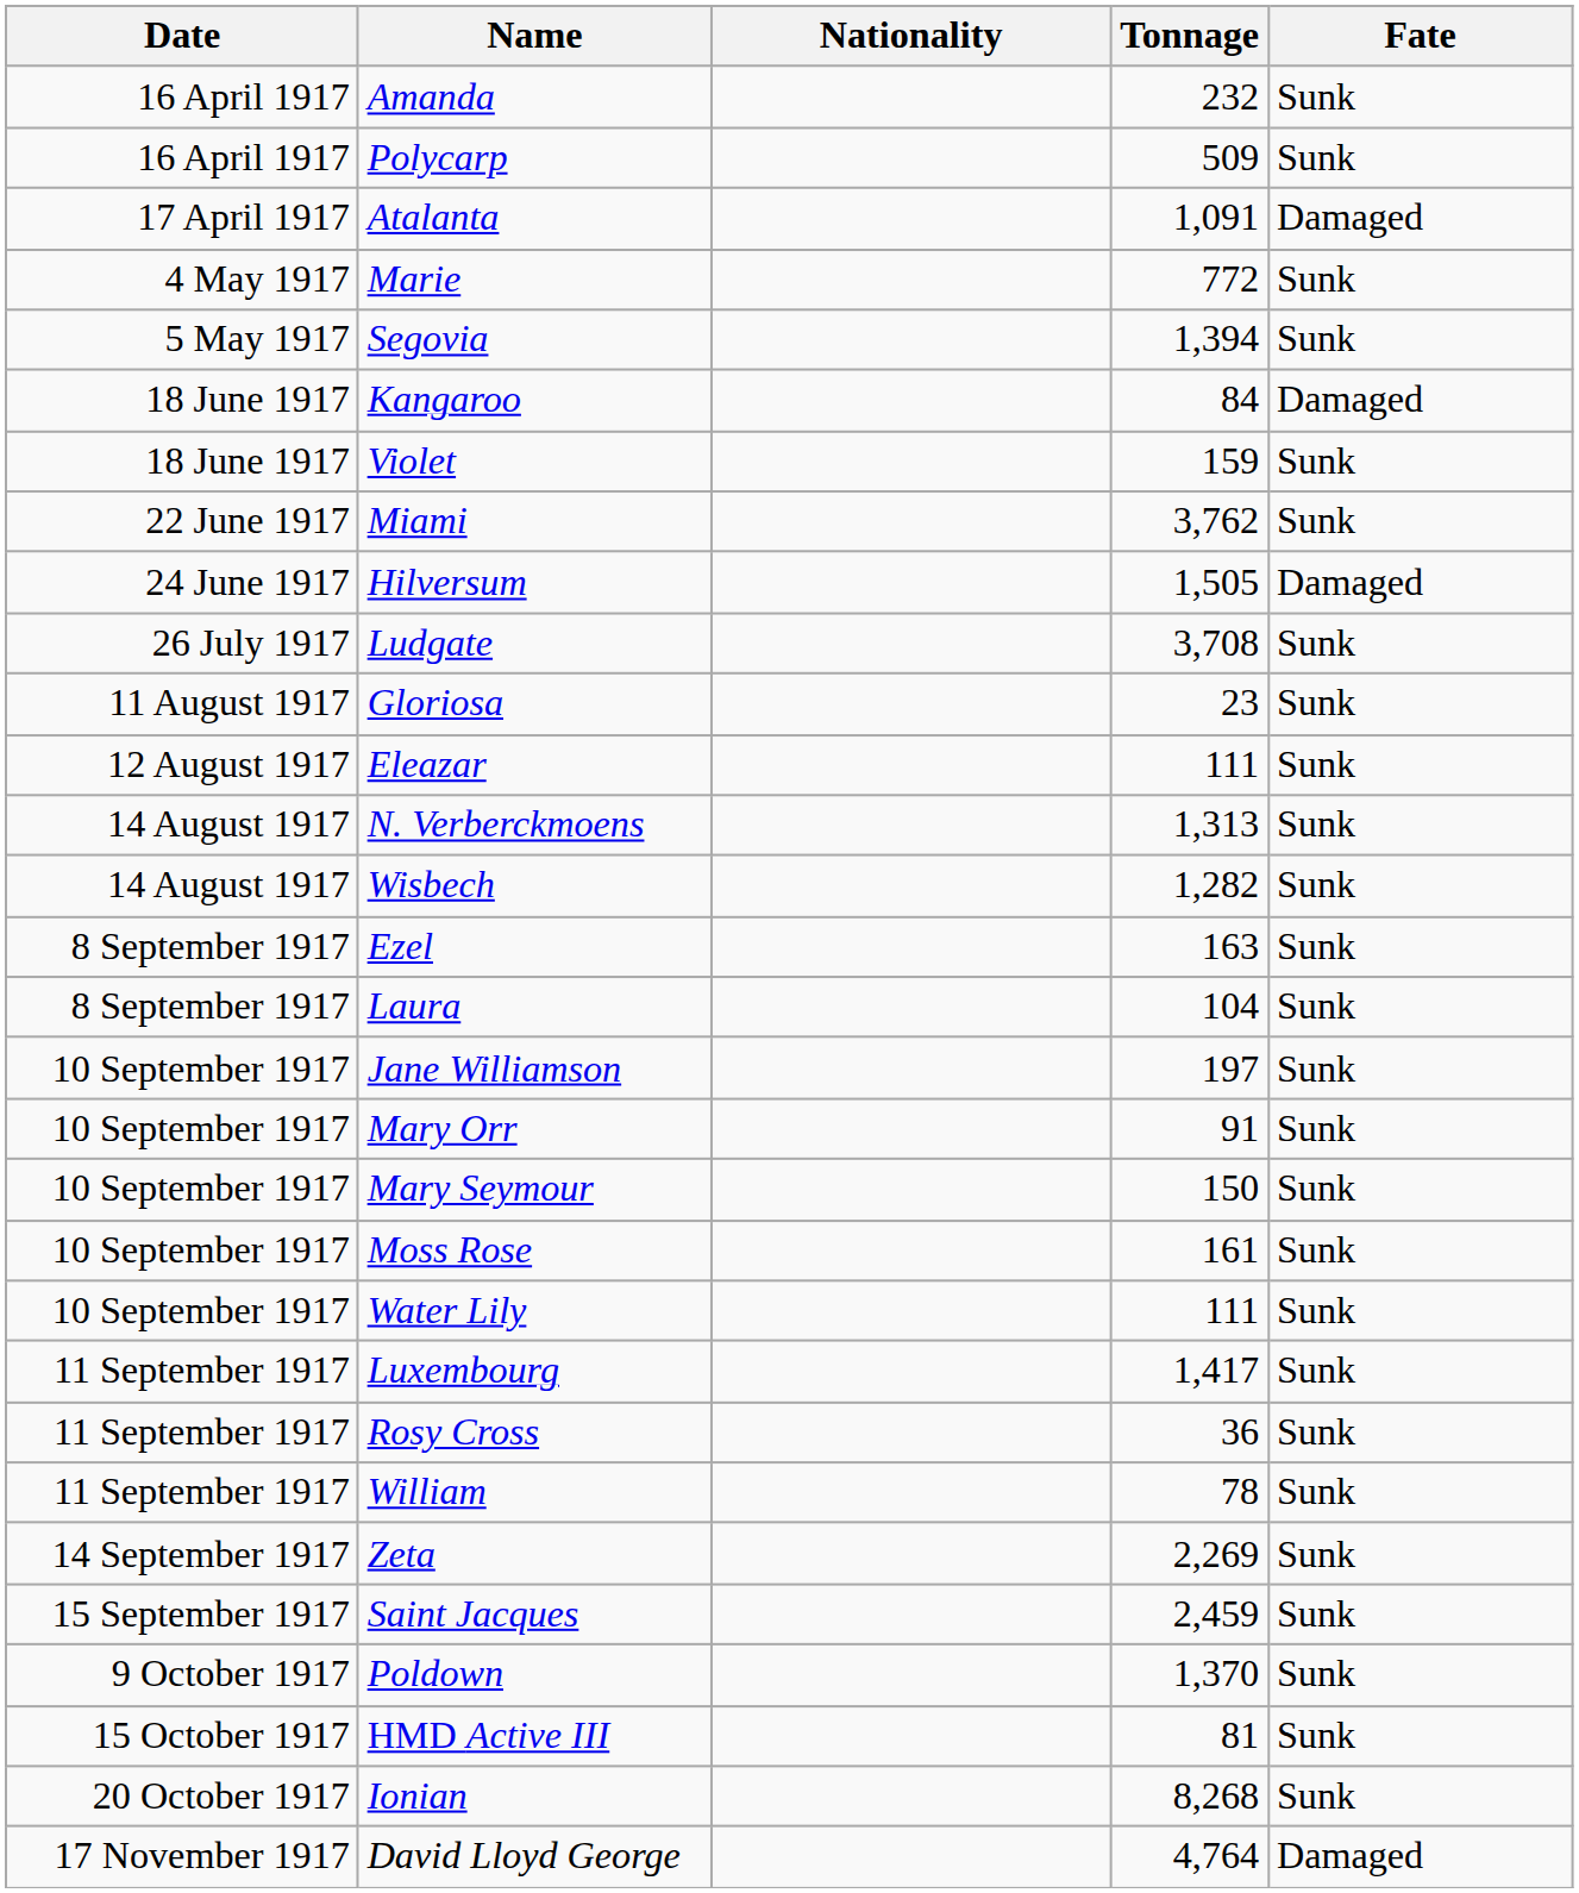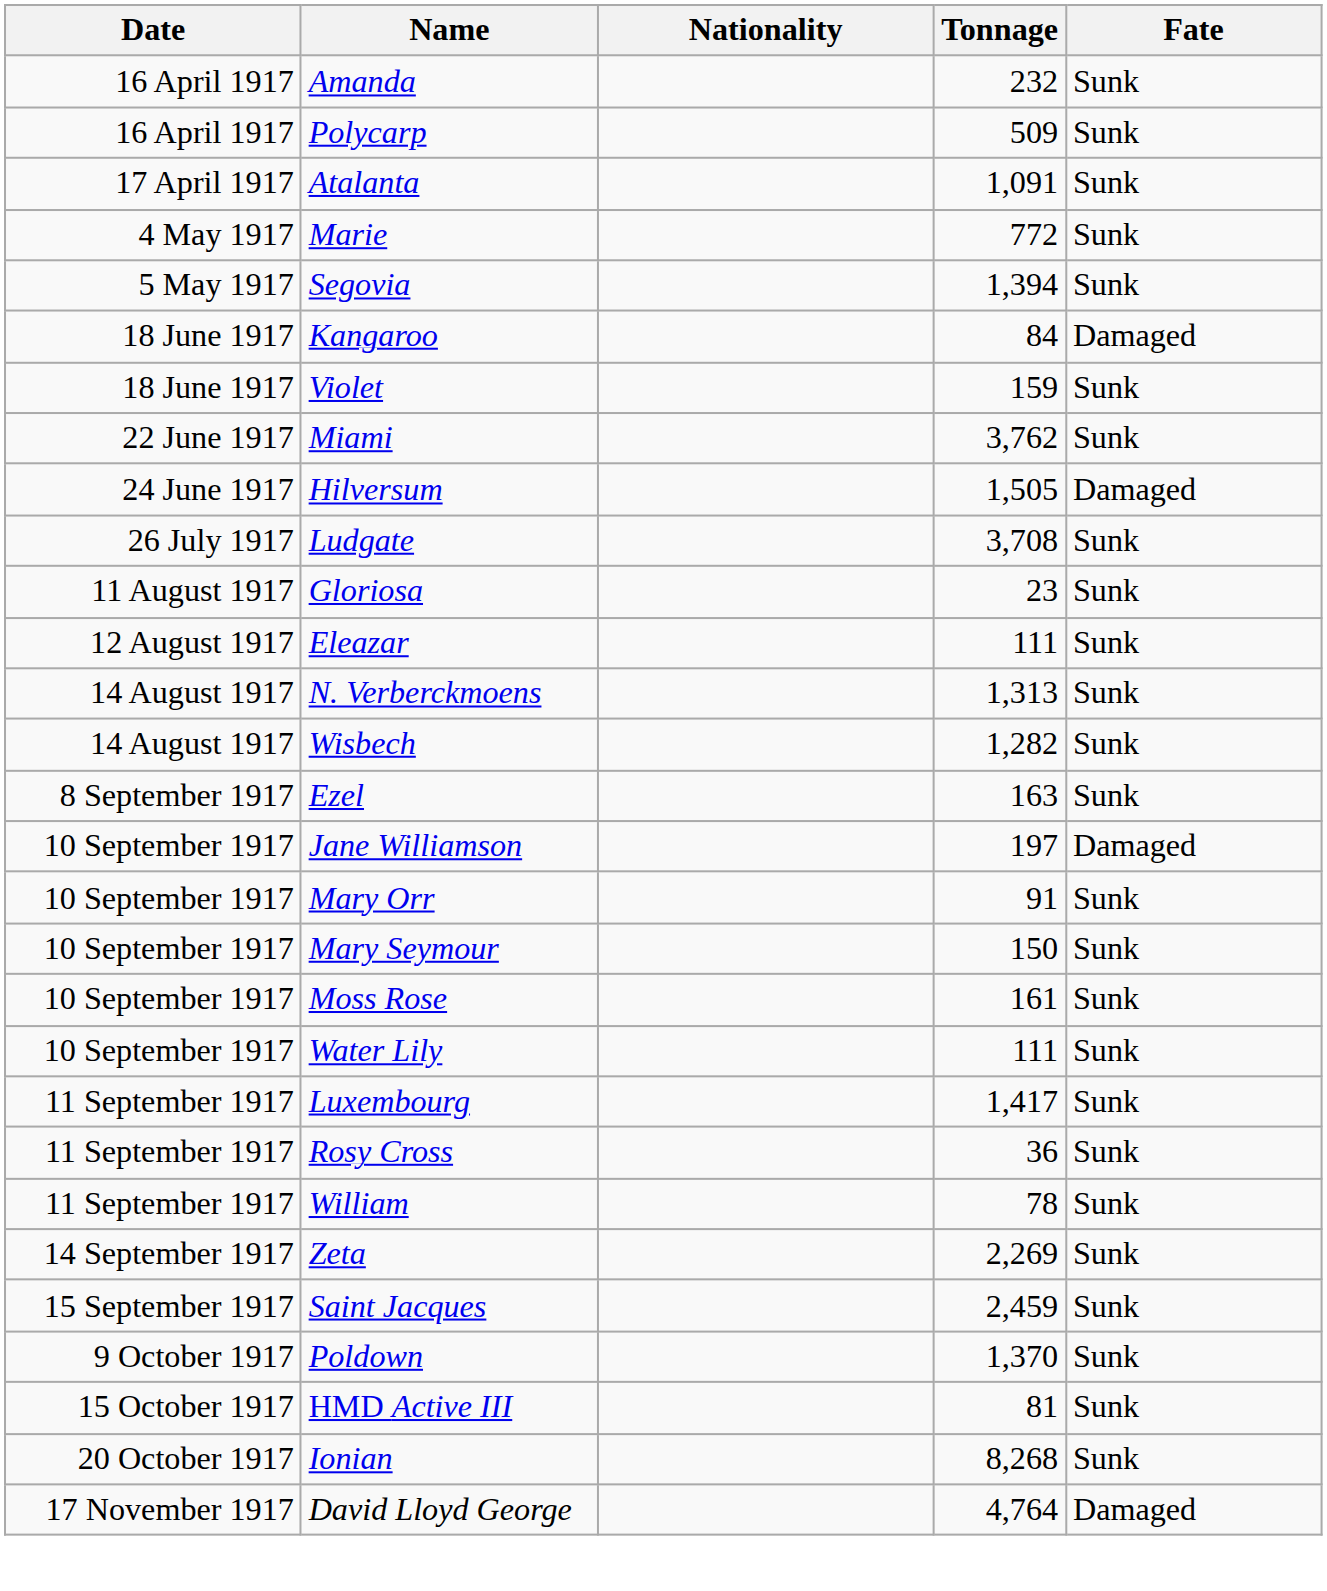Atalanta | Fate: Damaged -> Sunk
- row: 8 September 1917 | Laura | 104 | Sunk
Jane Williamson | Fate: Sunk -> Damaged
